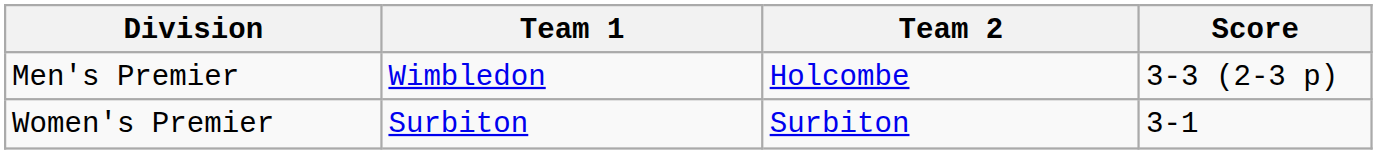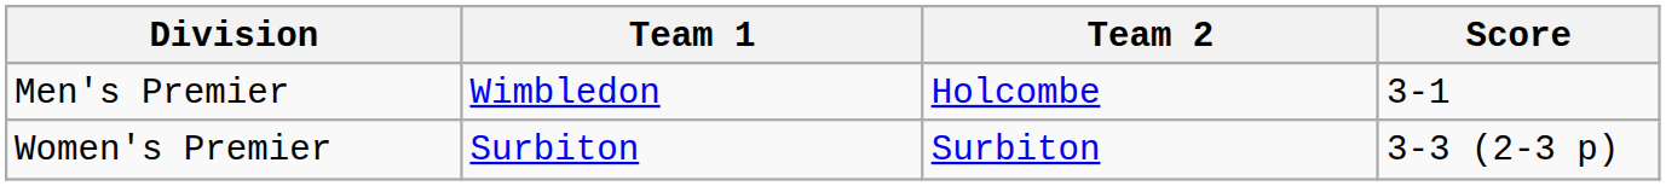Men's Premier | Score: 3-3 (2-3 p) -> 3-1
Women's Premier | Score: 3-1 -> 3-3 (2-3 p)
